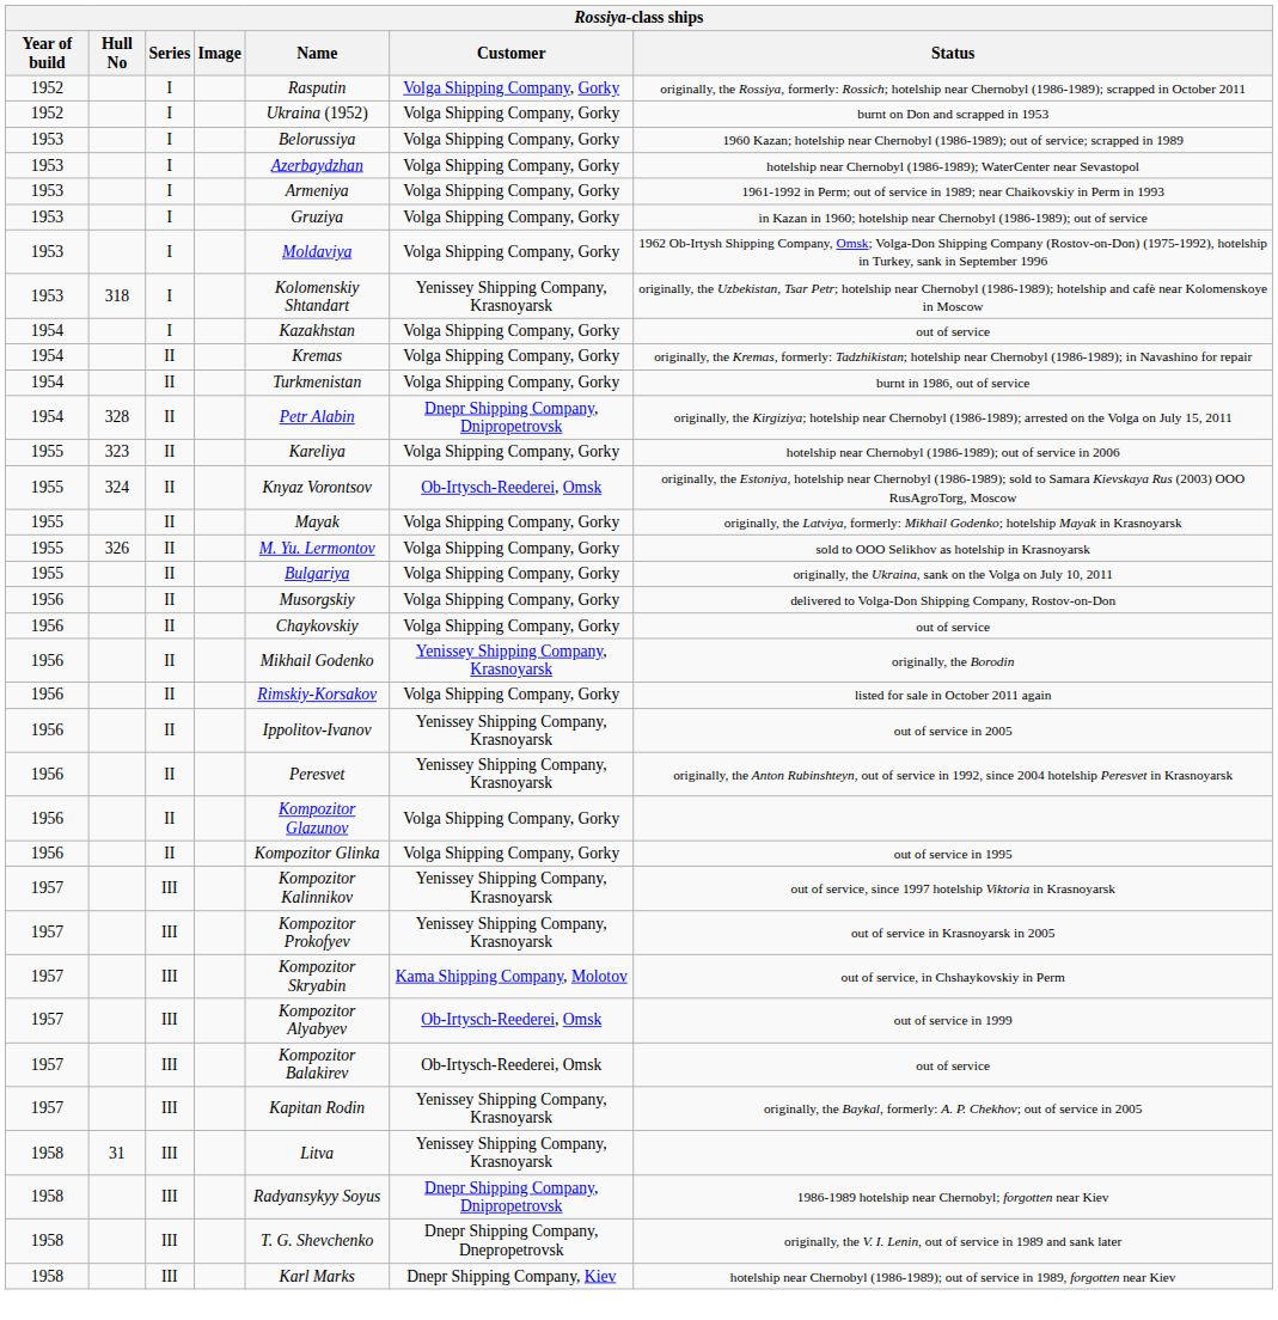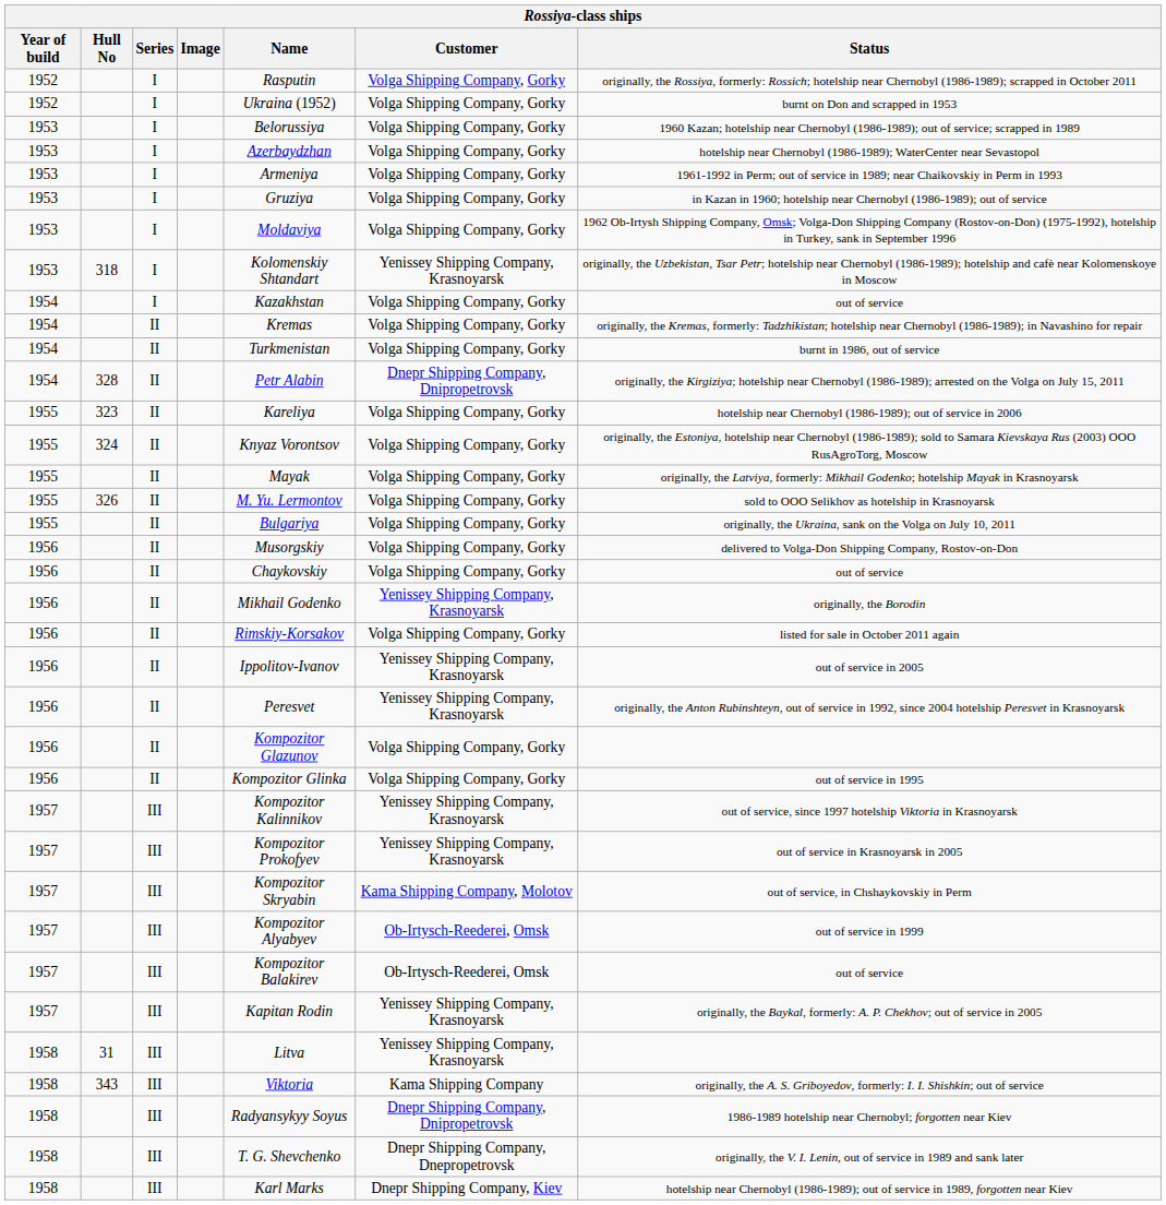324 | Customer: Ob-Irtysch-Reederei, Omsk -> Volga Shipping Company, Gorky
+ row: 1958 | 343 | III | Viktoria | Kama Shipping Company | originally, the A. S. Griboyedov, formerly: I. I. Shishkin; out of service
